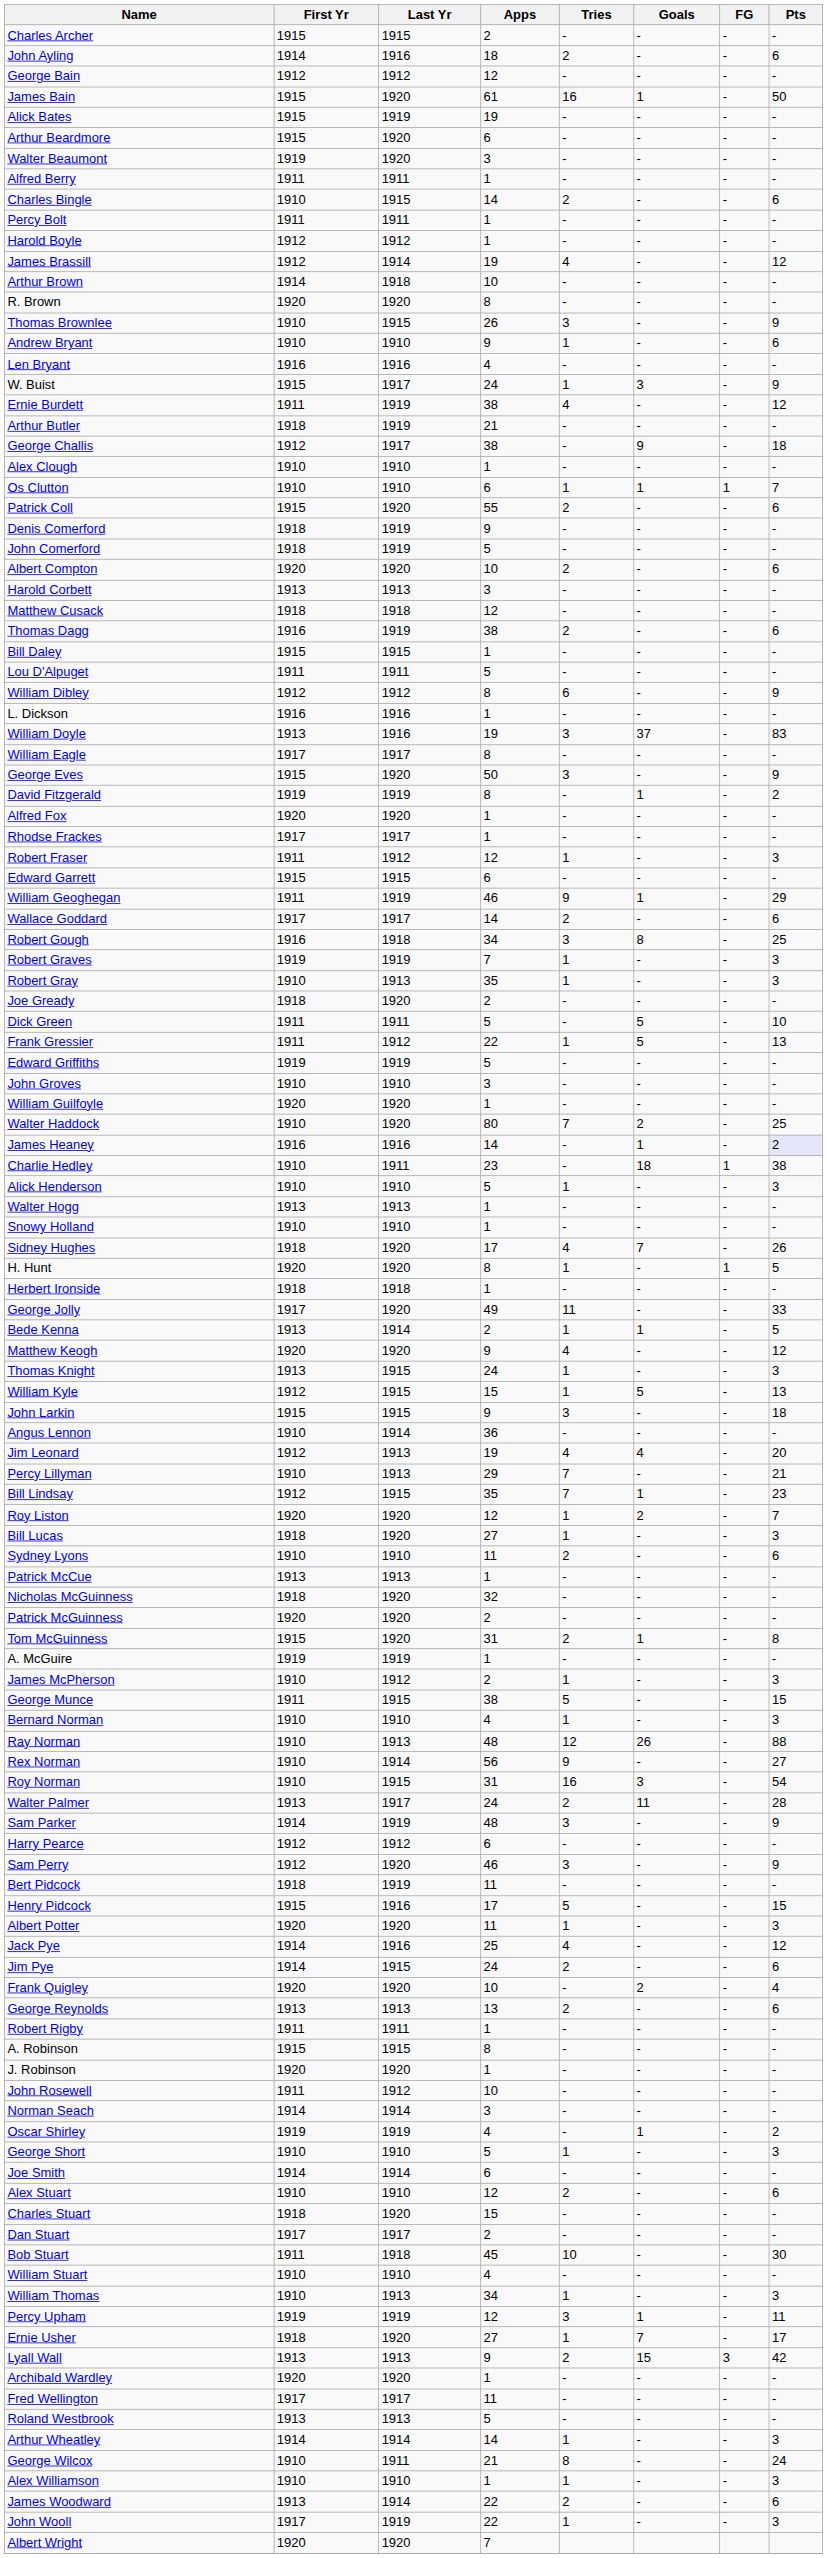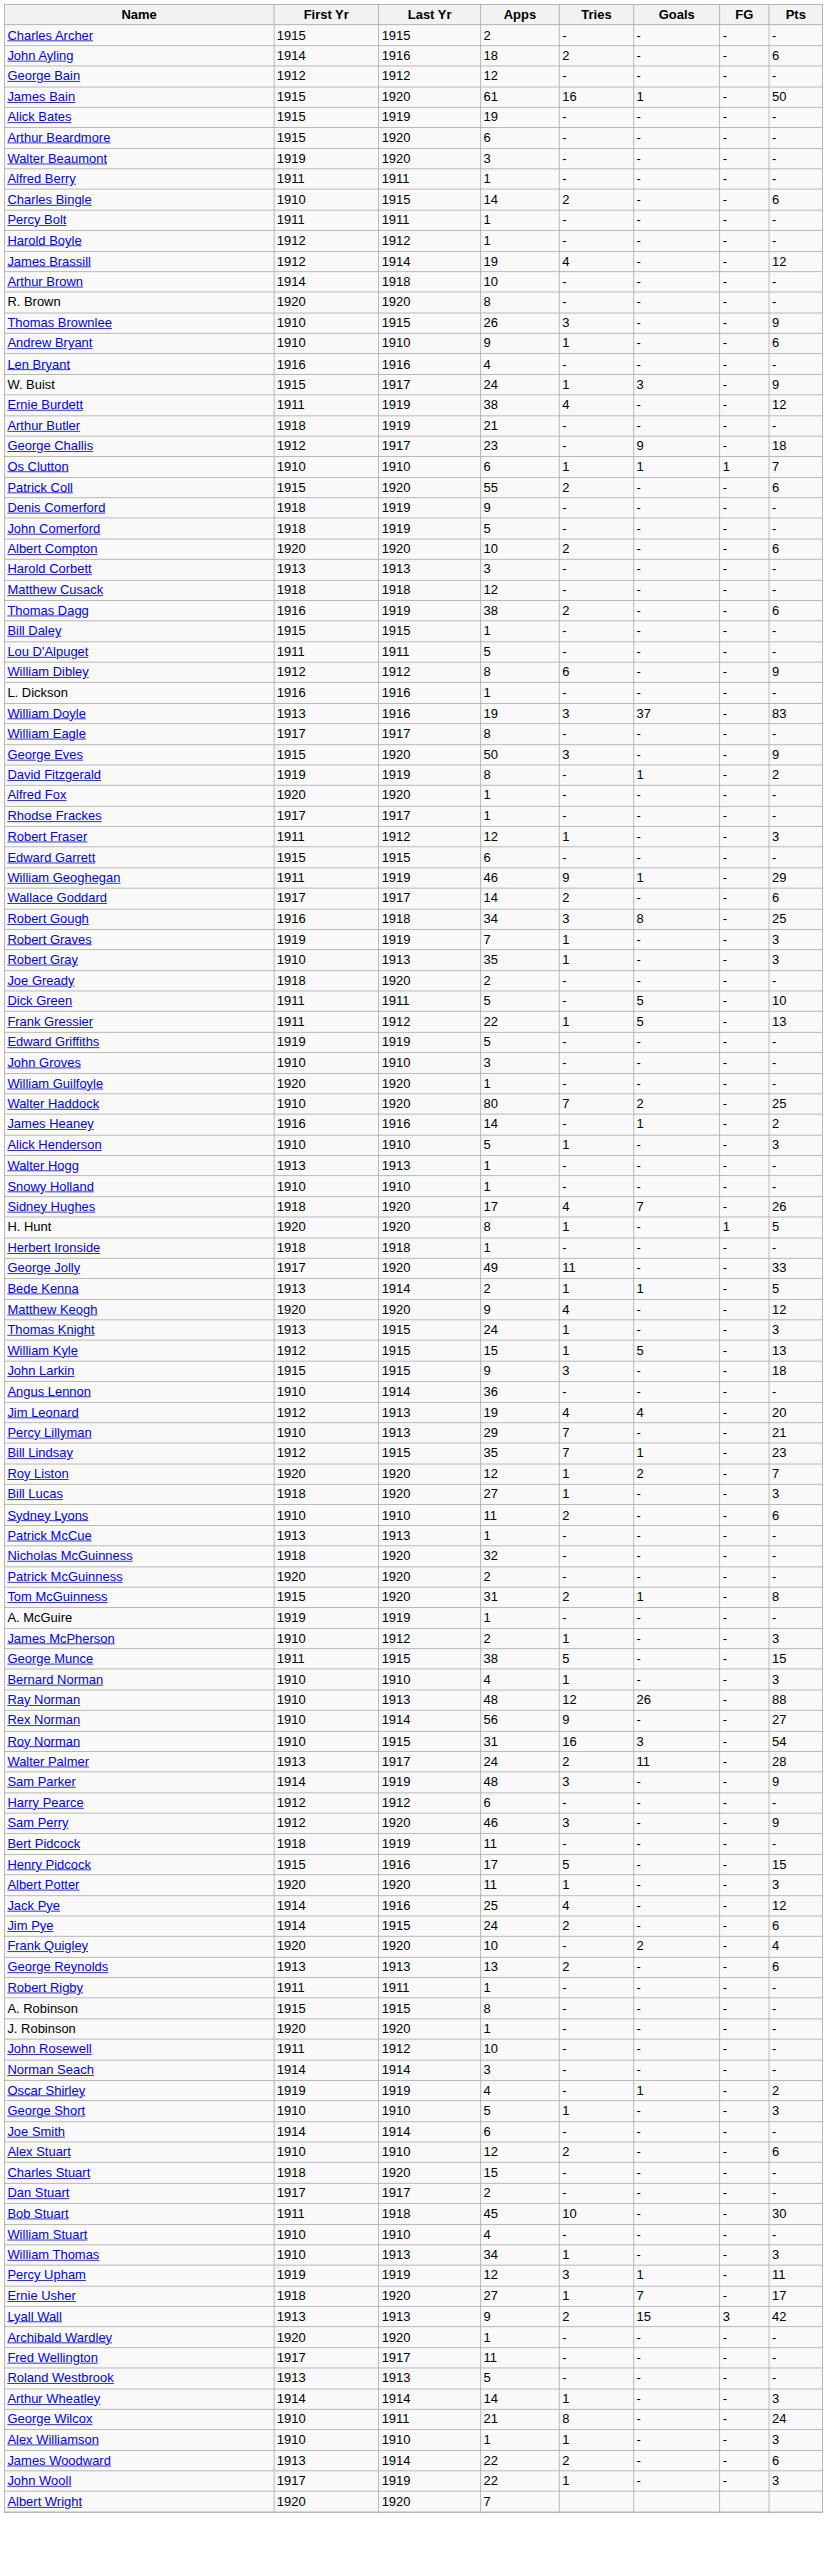George Challis | Apps: 38 -> 23
- row: Alex Clough | 1910 | 1910 | 1 | - | - | - | -
James Heaney | Pts: lavender background -> no background
- row: Charlie Hedley | 1910 | 1911 | 23 | - | 18 | 1 | 38
